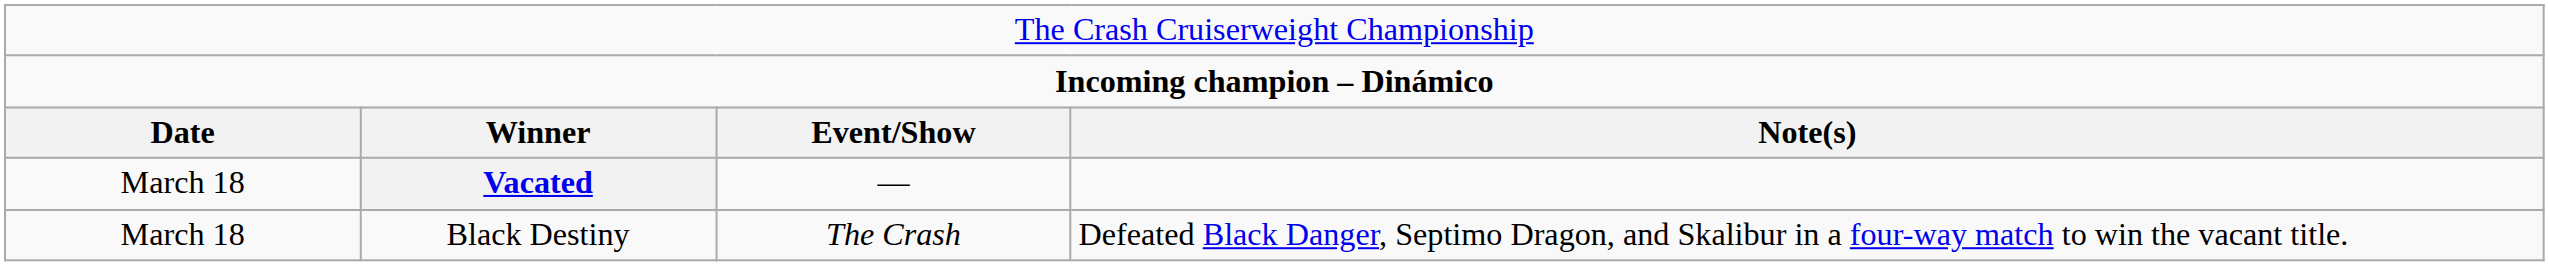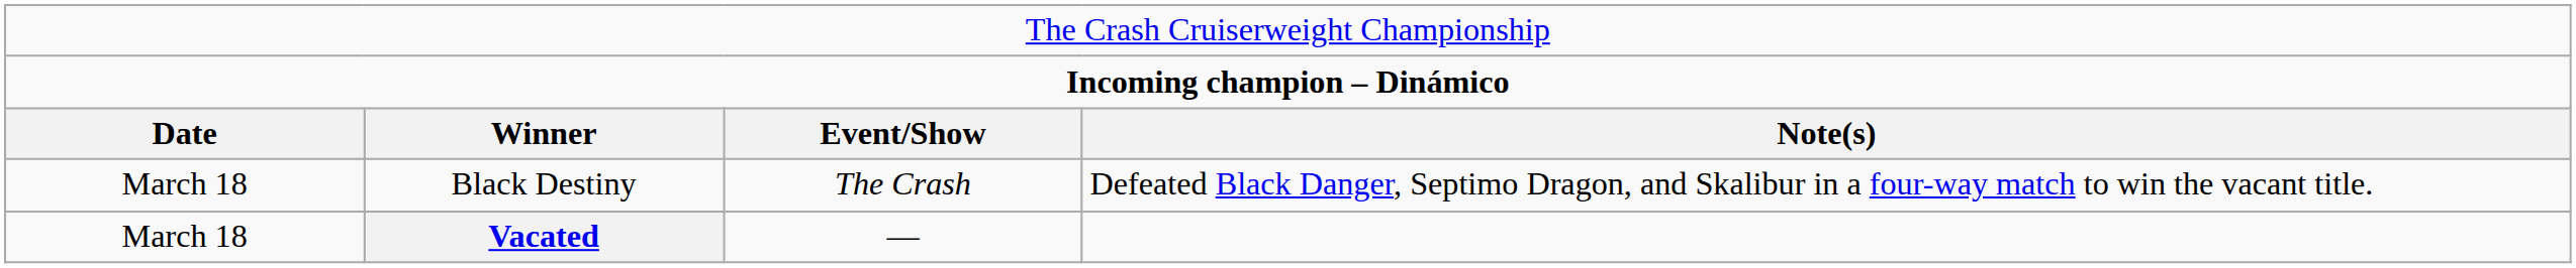rows swapped: Vacated <-> Black Destiny
